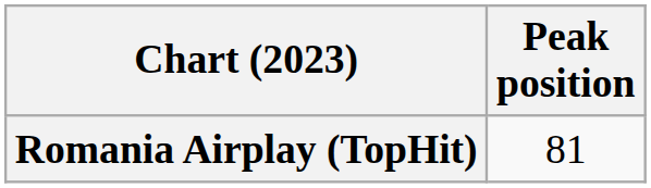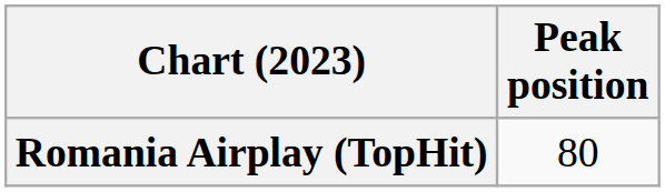Romania Airplay (TopHit) | Peak position: 81 -> 80
